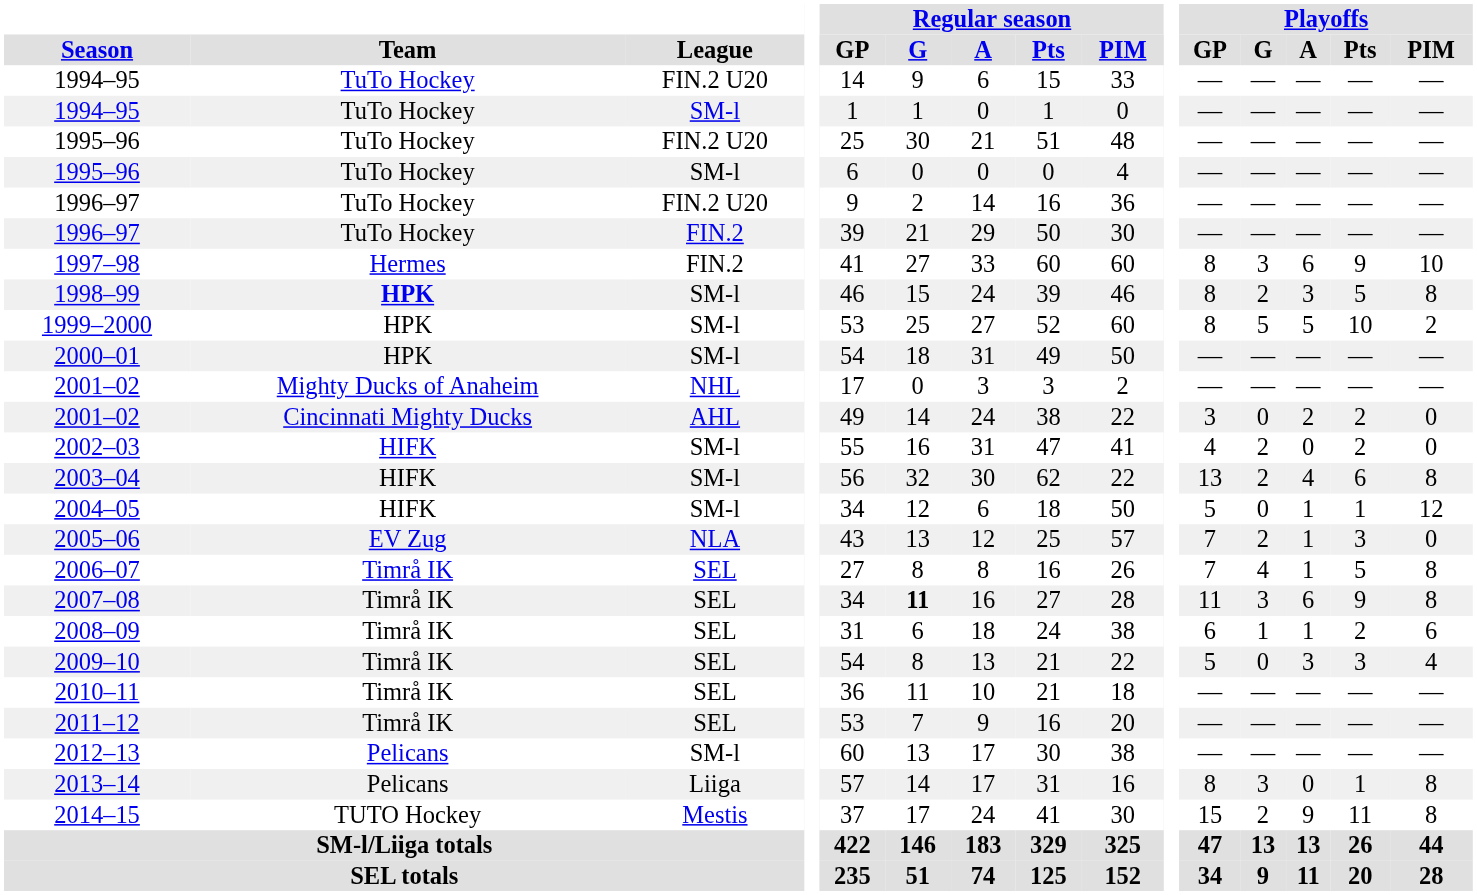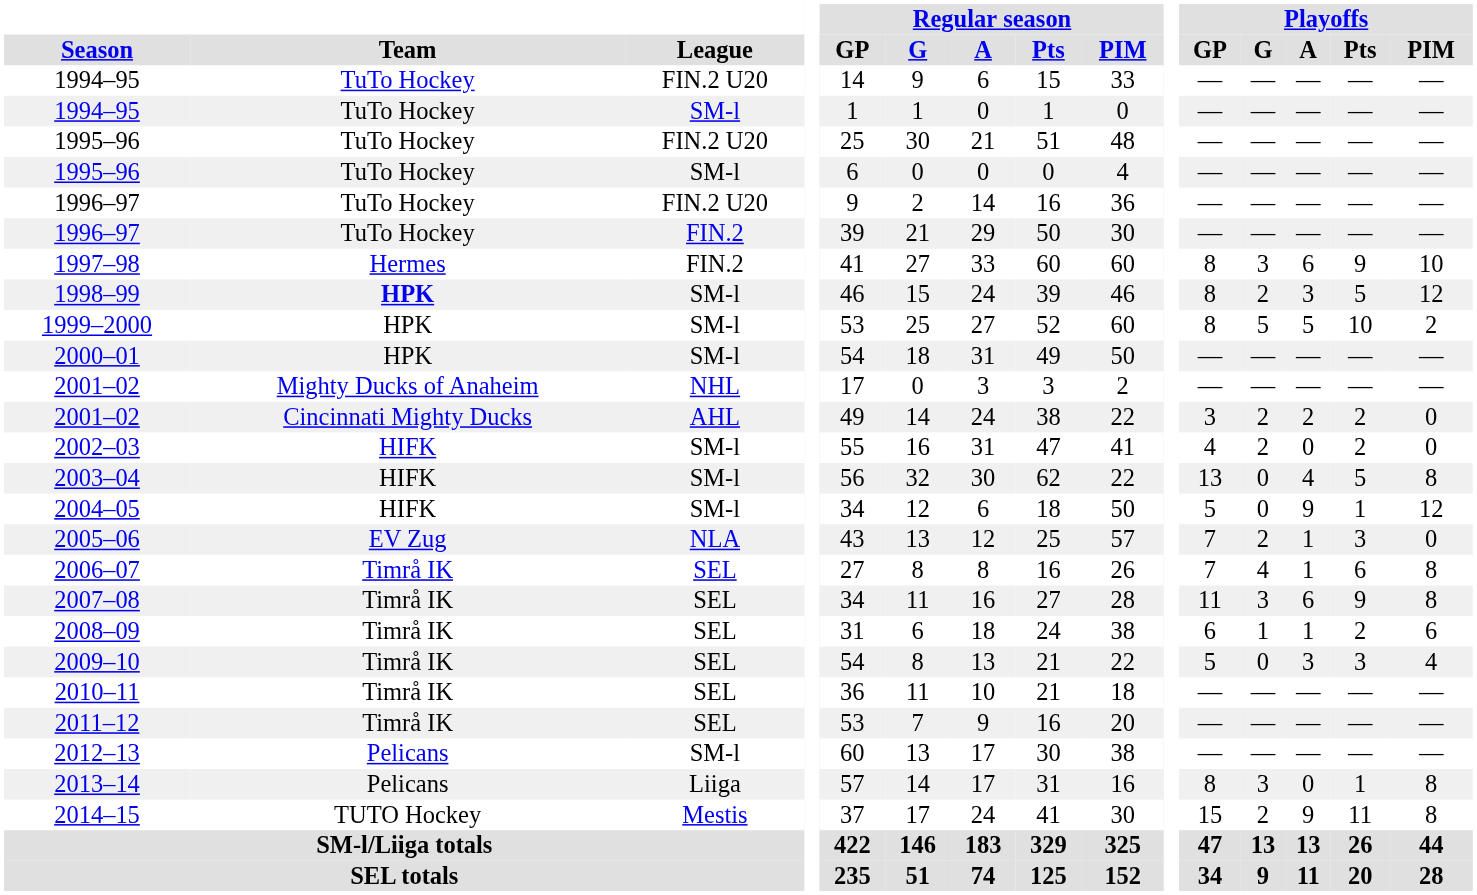1998–99 | Playoffs / PIM: 8 -> 12
2001–02 / AHL | Playoffs / G: 0 -> 2
2003–04 | Playoffs / G: 2 -> 0
2003–04 | Playoffs / Pts: 6 -> 5
2004–05 | Playoffs / A: 1 -> 9
2006–07 | Playoffs / Pts: 5 -> 6
2007–08 | Regular season / G: bold -> normal
